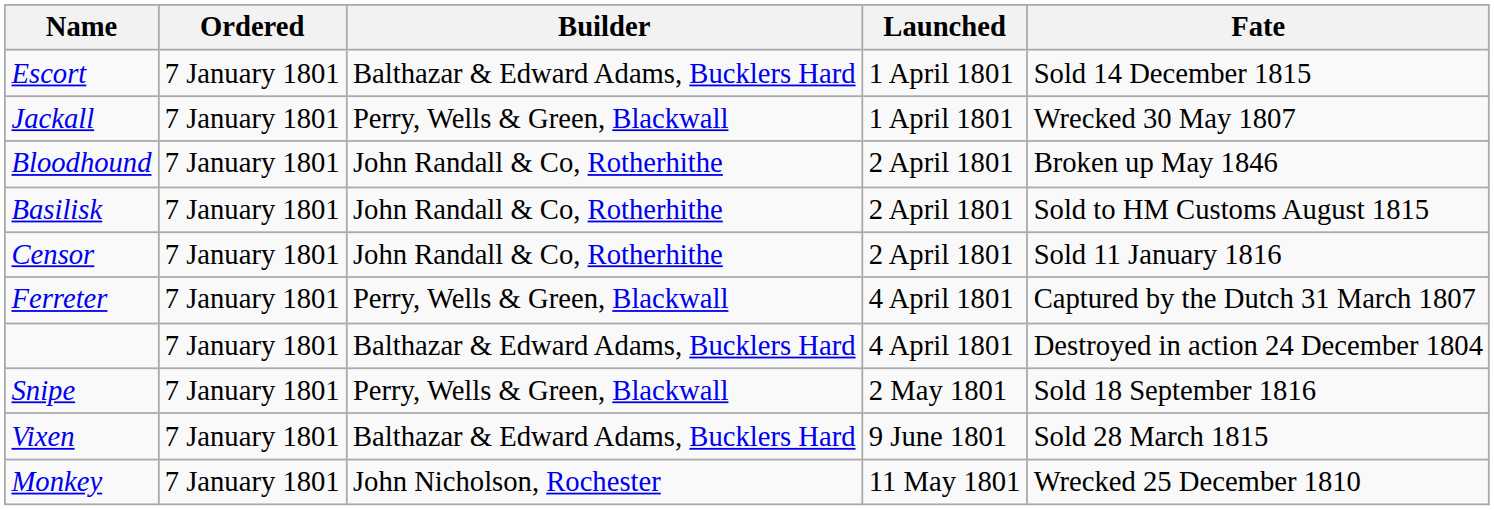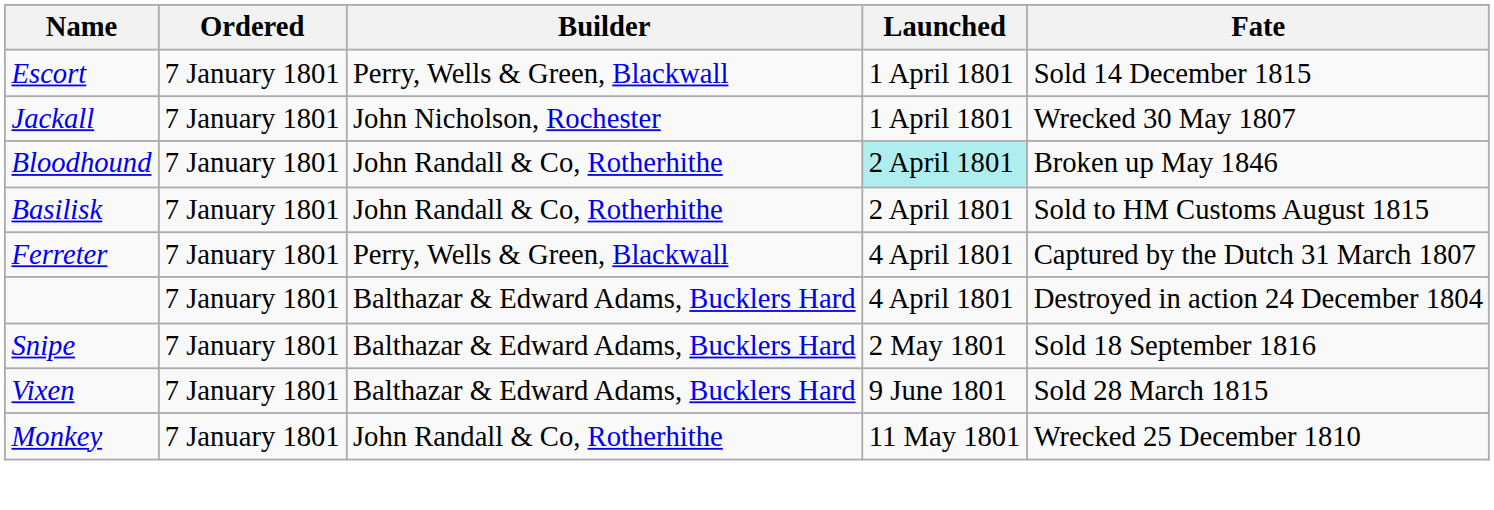Escort | Builder: Balthazar & Edward Adams, Bucklers Hard -> Perry, Wells & Green, Blackwall
Jackall | Builder: Perry, Wells & Green, Blackwall -> John Nicholson, Rochester
Bloodhound | Launched: no background -> paleturquoise background
- row: Censor | 7 January 1801 | John Randall & Co, Rotherhithe | 2 April 1801 | Sold 11 January 1816
Snipe | Builder: Perry, Wells & Green, Blackwall -> Balthazar & Edward Adams, Bucklers Hard
Monkey | Builder: John Nicholson, Rochester -> John Randall & Co, Rotherhithe
